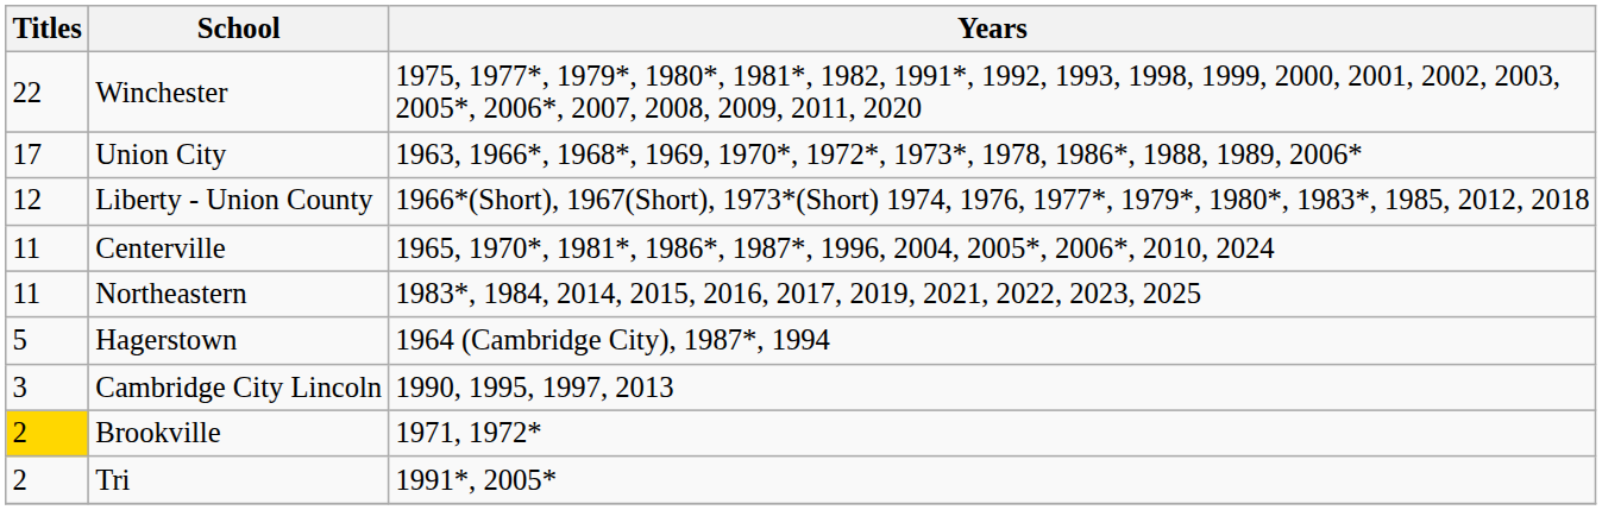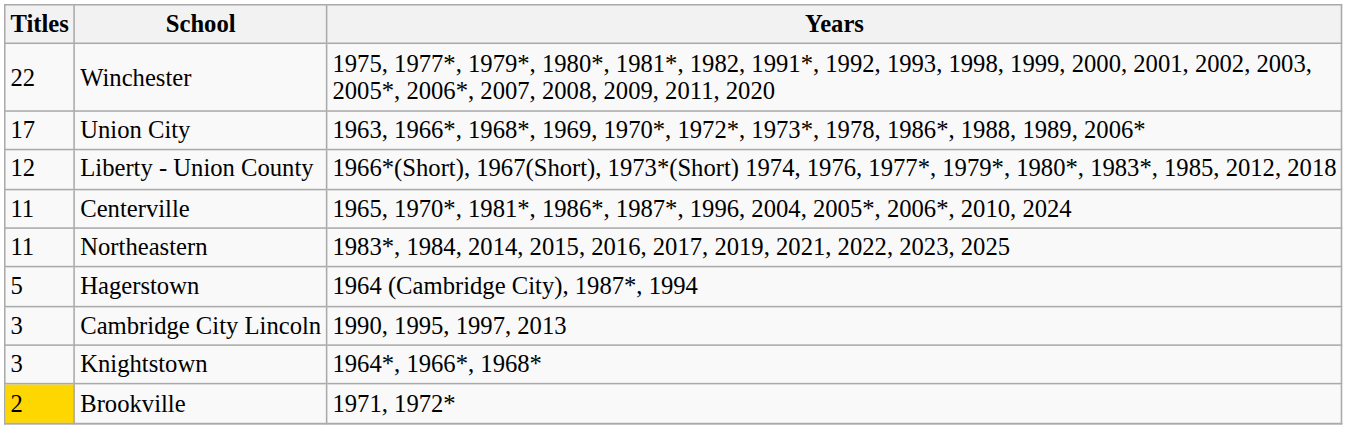+ row: 3 | Knightstown | 1964*, 1966*, 1968*
- row: 2 | Tri | 1991*, 2005*
